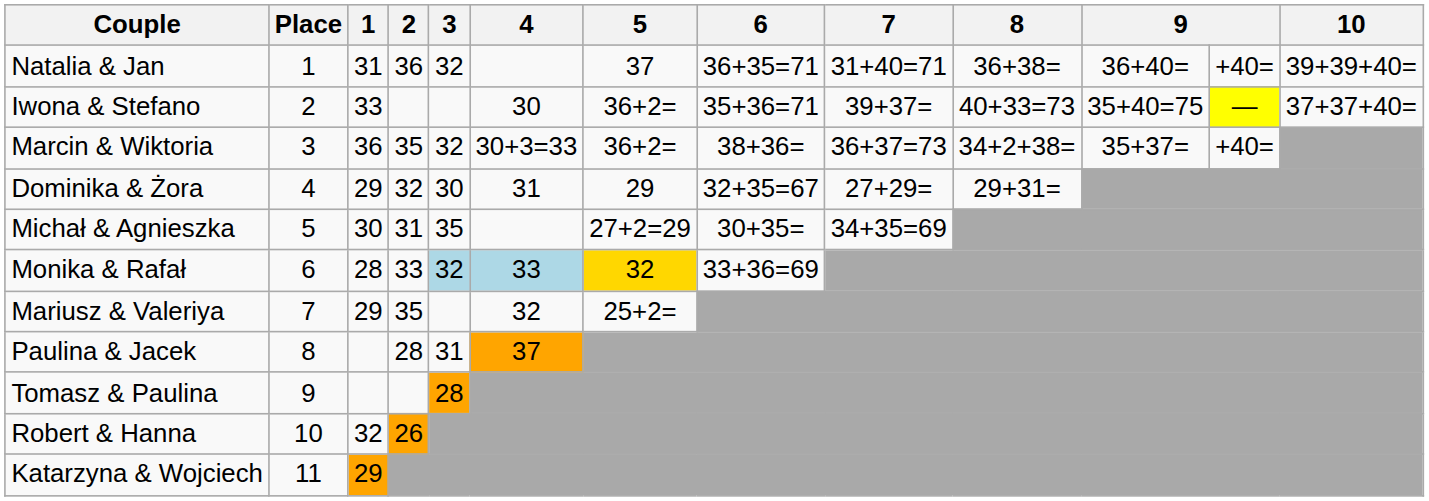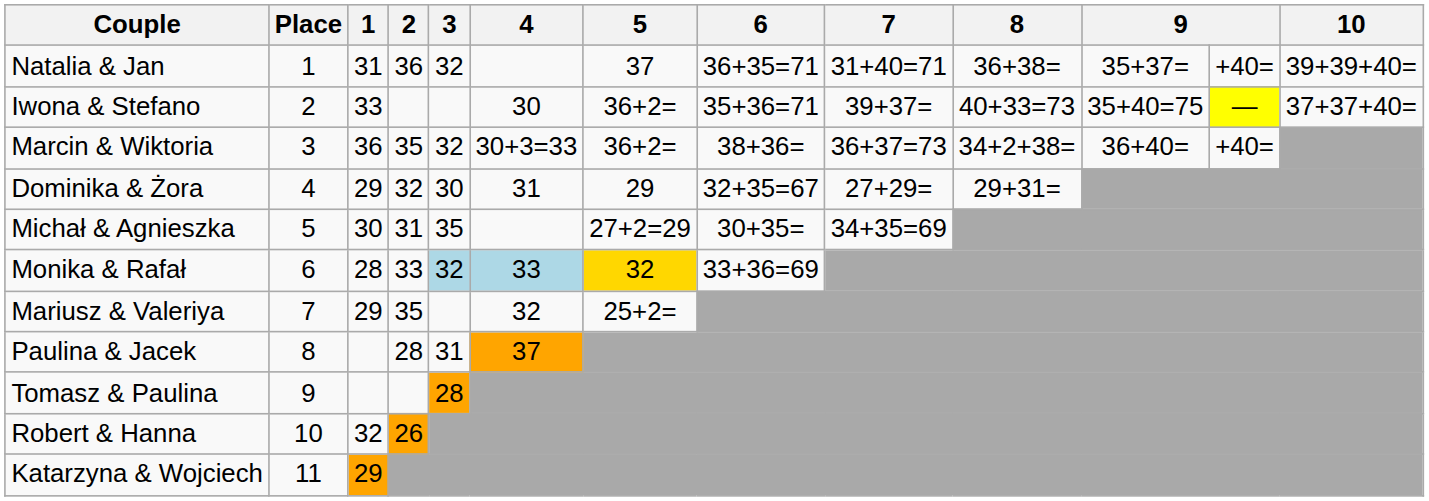Natalia & Jan | column 11: 36+40= -> 35+37=
Marcin & Wiktoria | column 11: 35+37= -> 36+40=
